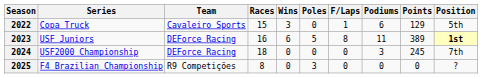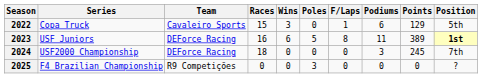2025 | Races: 8 -> 0
